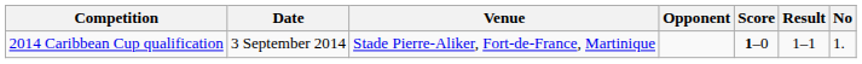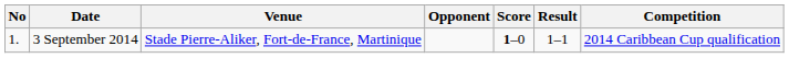columns swapped: No <-> Competition
